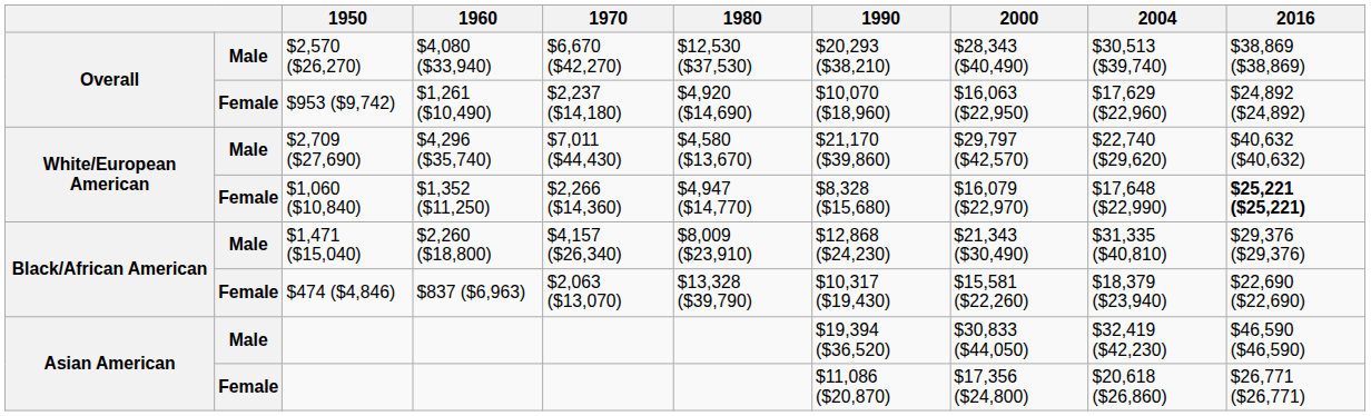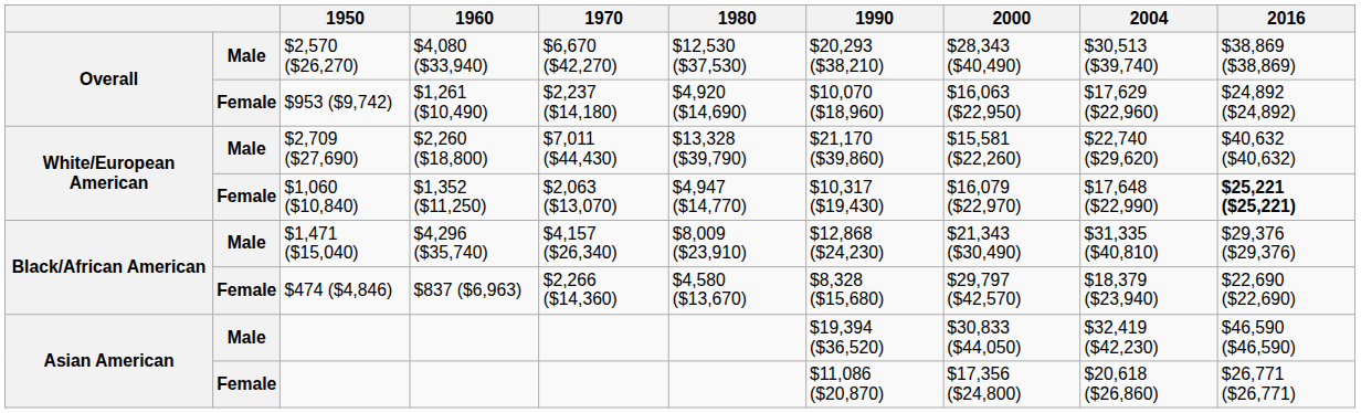$2,709 ($27,690) | 1960: $4,296 ($35,740) -> $2,260 ($18,800)
$2,709 ($27,690) | 1980: $4,580 ($13,670) -> $13,328 ($39,790)
$2,709 ($27,690) | 2000: $29,797 ($42,570) -> $15,581 ($22,260)
$1,060 ($10,840) | 1970: $2,266 ($14,360) -> $2,063 ($13,070)
$1,060 ($10,840) | 1990: $8,328 ($15,680) -> $10,317 ($19,430)
$1,471 ($15,040) | 1960: $2,260 ($18,800) -> $4,296 ($35,740)
$474 ($4,846) | 1970: $2,063 ($13,070) -> $2,266 ($14,360)
$474 ($4,846) | 1980: $13,328 ($39,790) -> $4,580 ($13,670)
$474 ($4,846) | 1990: $10,317 ($19,430) -> $8,328 ($15,680)
$474 ($4,846) | 2000: $15,581 ($22,260) -> $29,797 ($42,570)
